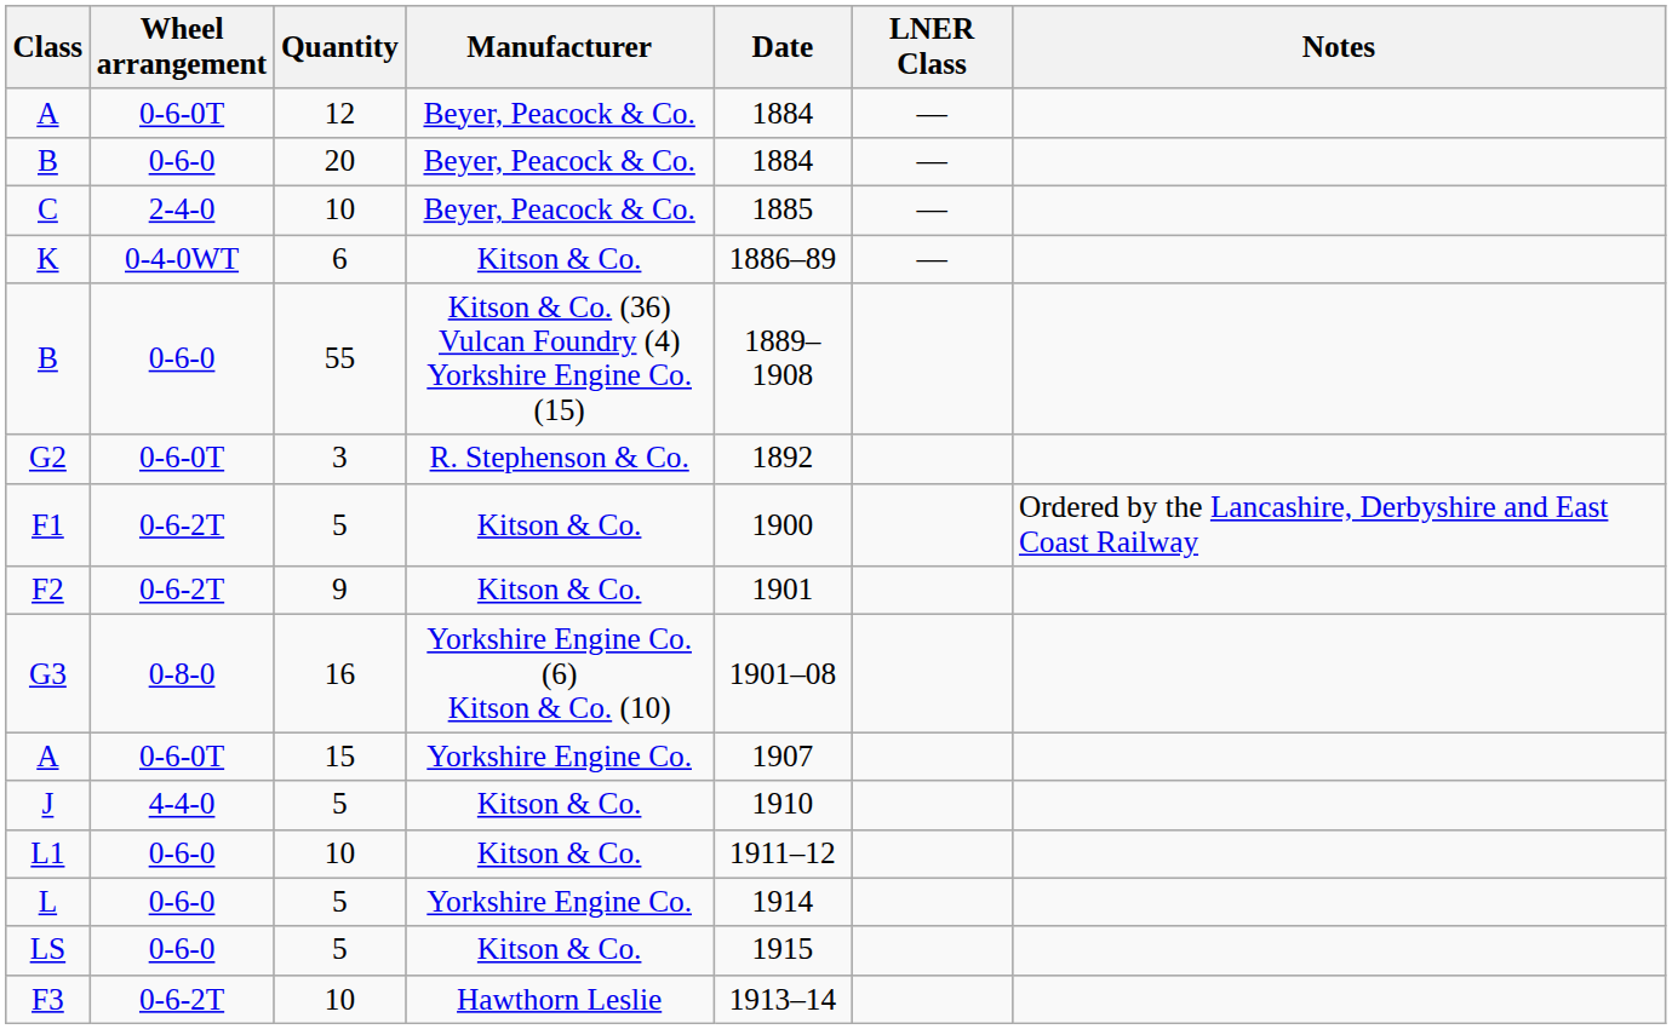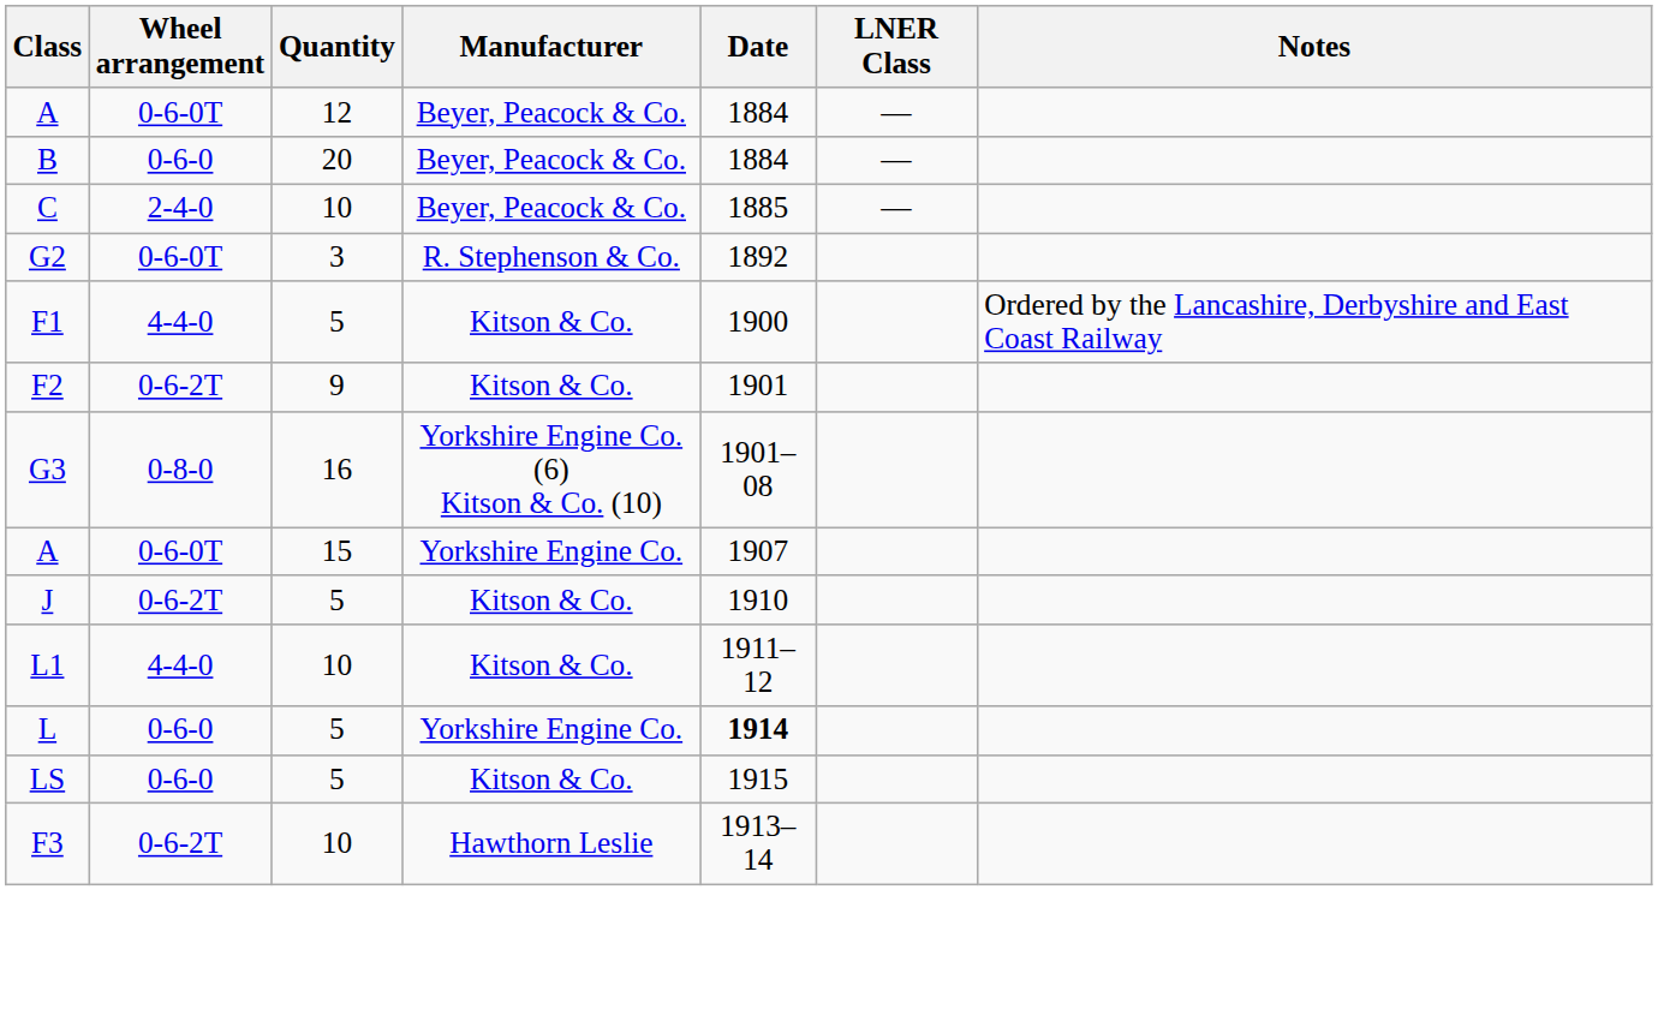- row: K | 0-4-0WT | 6 | Kitson & Co. | 1886–89 | —
- row: B | 0-6-0 | 55 | Kitson & Co. (36) Vulcan Foundry (4) Yorkshire Engine Co. (15) | 1889–1908
F1 | Wheel arrangement: 0-6-2T -> 4-4-0
J | Wheel arrangement: 4-4-0 -> 0-6-2T
L1 | Wheel arrangement: 0-6-0 -> 4-4-0
L | Date: normal -> bold
